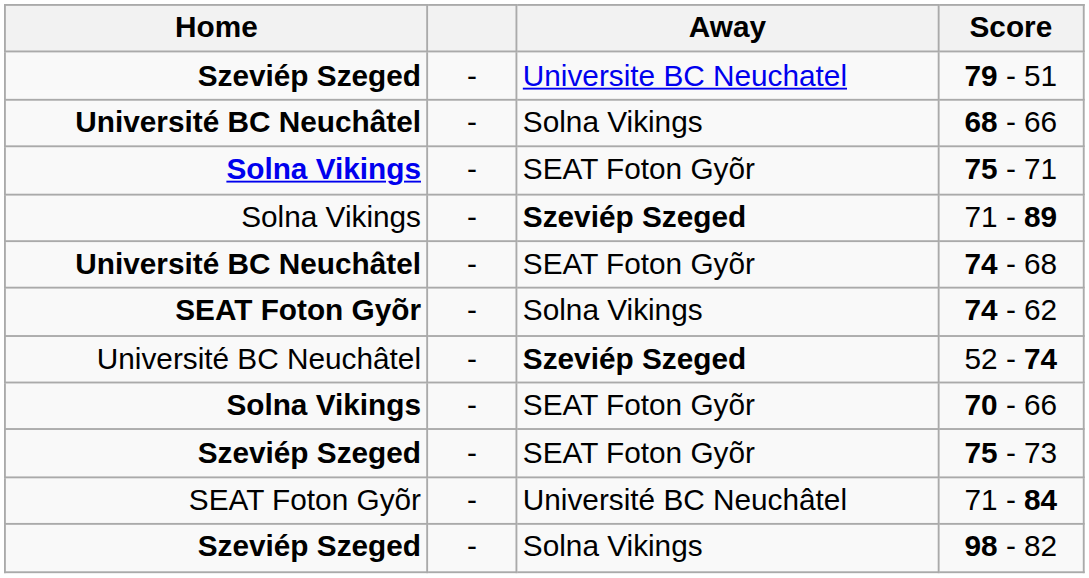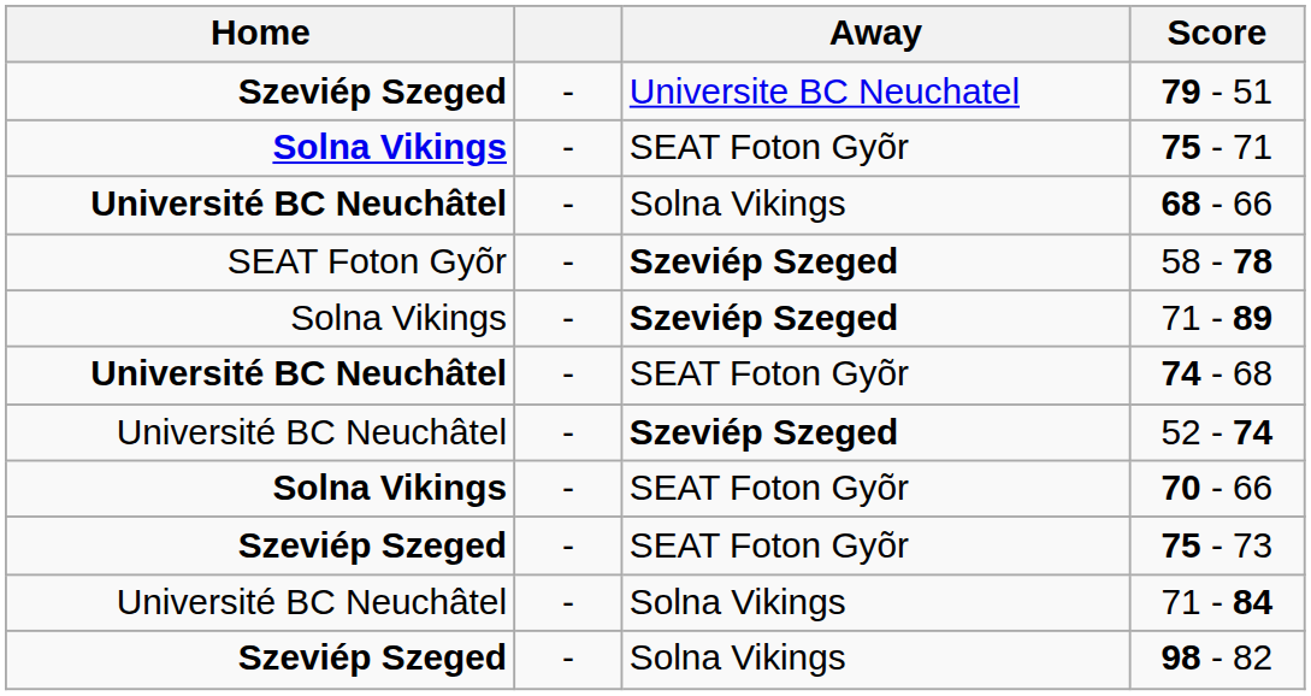rows swapped: 75 - 71 <-> 68 - 66
+ row: SEAT Foton Gyõr | - | Szeviép Szeged | 58 - 78
- row: SEAT Foton Gyõr | - | Solna Vikings | 74 - 62
71 - 84 | Home: SEAT Foton Gyõr -> Université BC Neuchâtel
71 - 84 | Away: Université BC Neuchâtel -> Solna Vikings
